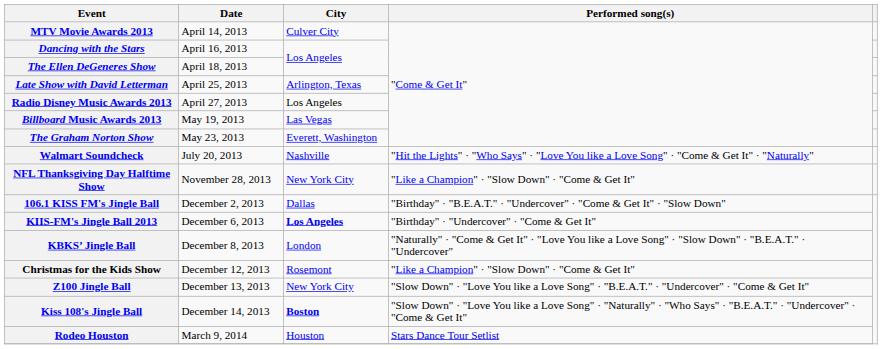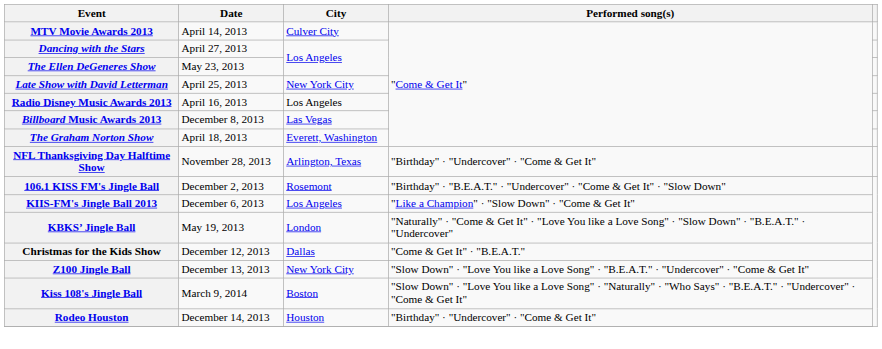Dancing with the Stars | Date: April 16, 2013 -> April 27, 2013
The Ellen DeGeneres Show | Date: April 18, 2013 -> May 23, 2013
Late Show with David Letterman | City: Arlington, Texas -> New York City
Radio Disney Music Awards 2013 | Date: April 27, 2013 -> April 16, 2013
Billboard Music Awards 2013 | Date: May 19, 2013 -> December 8, 2013
The Graham Norton Show | Date: May 23, 2013 -> April 18, 2013
- row: Walmart Soundcheck | July 20, 2013 | Nashville | "Hit the Lights" · "Who Says" · "Love You like a Love Song" · "Come & Get It" · "Naturally"
NFL Thanksgiving Day Halftime Show | City: New York City -> Arlington, Texas
NFL Thanksgiving Day Halftime Show | Performed song(s): "Like a Champion" · "Slow Down" · "Come & Get It" -> "Birthday" · "Undercover" · "Come & Get It"
106.1 KISS FM's Jingle Ball | City: Dallas -> Rosemont
KIIS-FM's Jingle Ball 2013 | City: bold -> normal
KIIS-FM's Jingle Ball 2013 | Performed song(s): "Birthday" · "Undercover" · "Come & Get It" -> "Like a Champion" · "Slow Down" · "Come & Get It"
KBKS’ Jingle Ball | Date: December 8, 2013 -> May 19, 2013
Christmas for the Kids Show | City: Rosemont -> Dallas
Christmas for the Kids Show | Performed song(s): "Like a Champion" · "Slow Down" · "Come & Get It" -> "Come & Get It" · "B.E.A.T."
Kiss 108's Jingle Ball | Date: December 14, 2013 -> March 9, 2014
Kiss 108's Jingle Ball | City: bold -> normal
Rodeo Houston | Date: March 9, 2014 -> December 14, 2013
Rodeo Houston | Performed song(s): Stars Dance Tour Setlist -> "Birthday" · "Undercover" · "Come & Get It"
